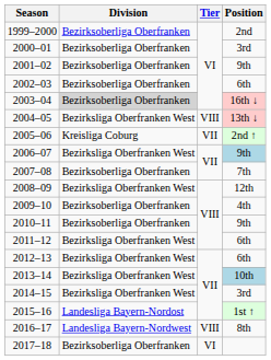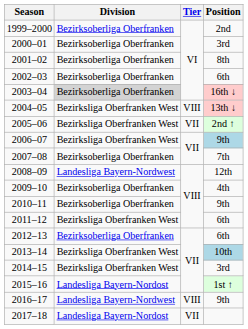2001–02 | Position: 9th -> 8th
2005–06 | Division: Kreisliga Coburg -> Bezirksliga Oberfranken West
2008–09 | Division: Bezirksliga Oberfranken West -> Landesliga Bayern-Nordwest
2012–13 | Division: Bezirksliga Oberfranken West -> Bezirksoberliga Oberfranken
2016–17 | Position: 8th -> 9th
2017–18 | Division: Bezirksoberliga Oberfranken -> Landesliga Bayern-Nordost
2017–18 | Tier: VI -> VII
